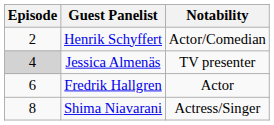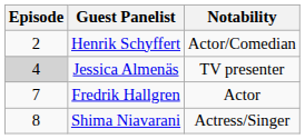Fredrik Hallgren | Episode: 6 -> 7
